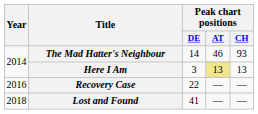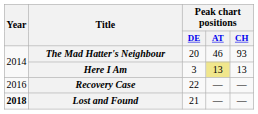The Mad Hatter's Neighbour | Peak chart positions / DE: 14 -> 20
Lost and Found | Year: normal -> bold
Lost and Found | Peak chart positions / DE: 41 -> 21
